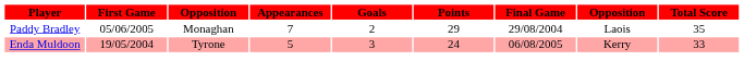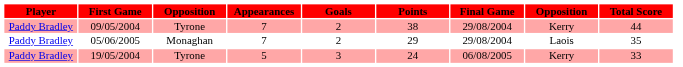+ row: Paddy Bradley | 09/05/2004 | Tyrone | 7 | 2 | 38 | 29/08/2004 | Kerry | 44
19/05/2004 | Player: Enda Muldoon -> Paddy Bradley
